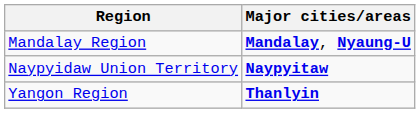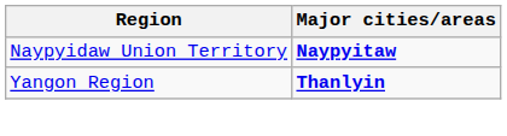- row: Mandalay Region | Mandalay, Nyaung-U
